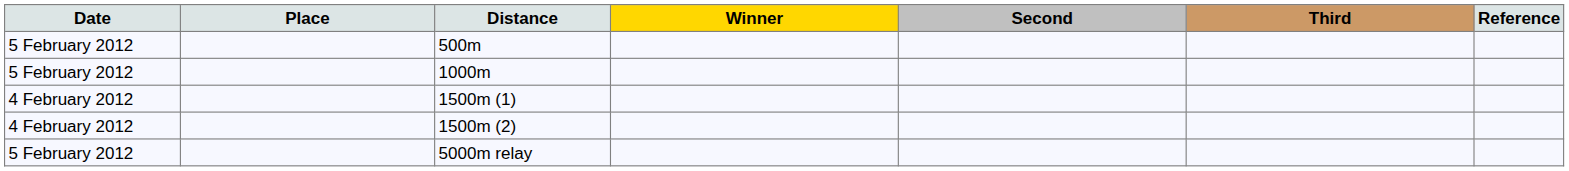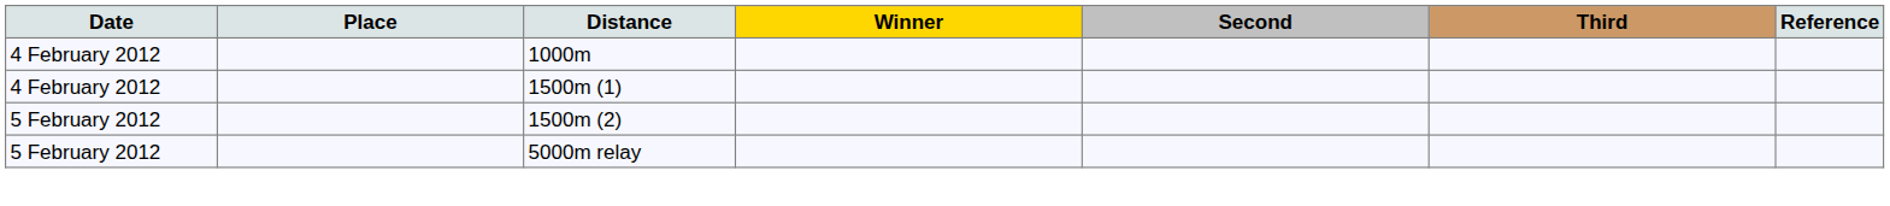- row: 5 February 2012 | 500m
1000m | Date: 5 February 2012 -> 4 February 2012
1500m (2) | Date: 4 February 2012 -> 5 February 2012
